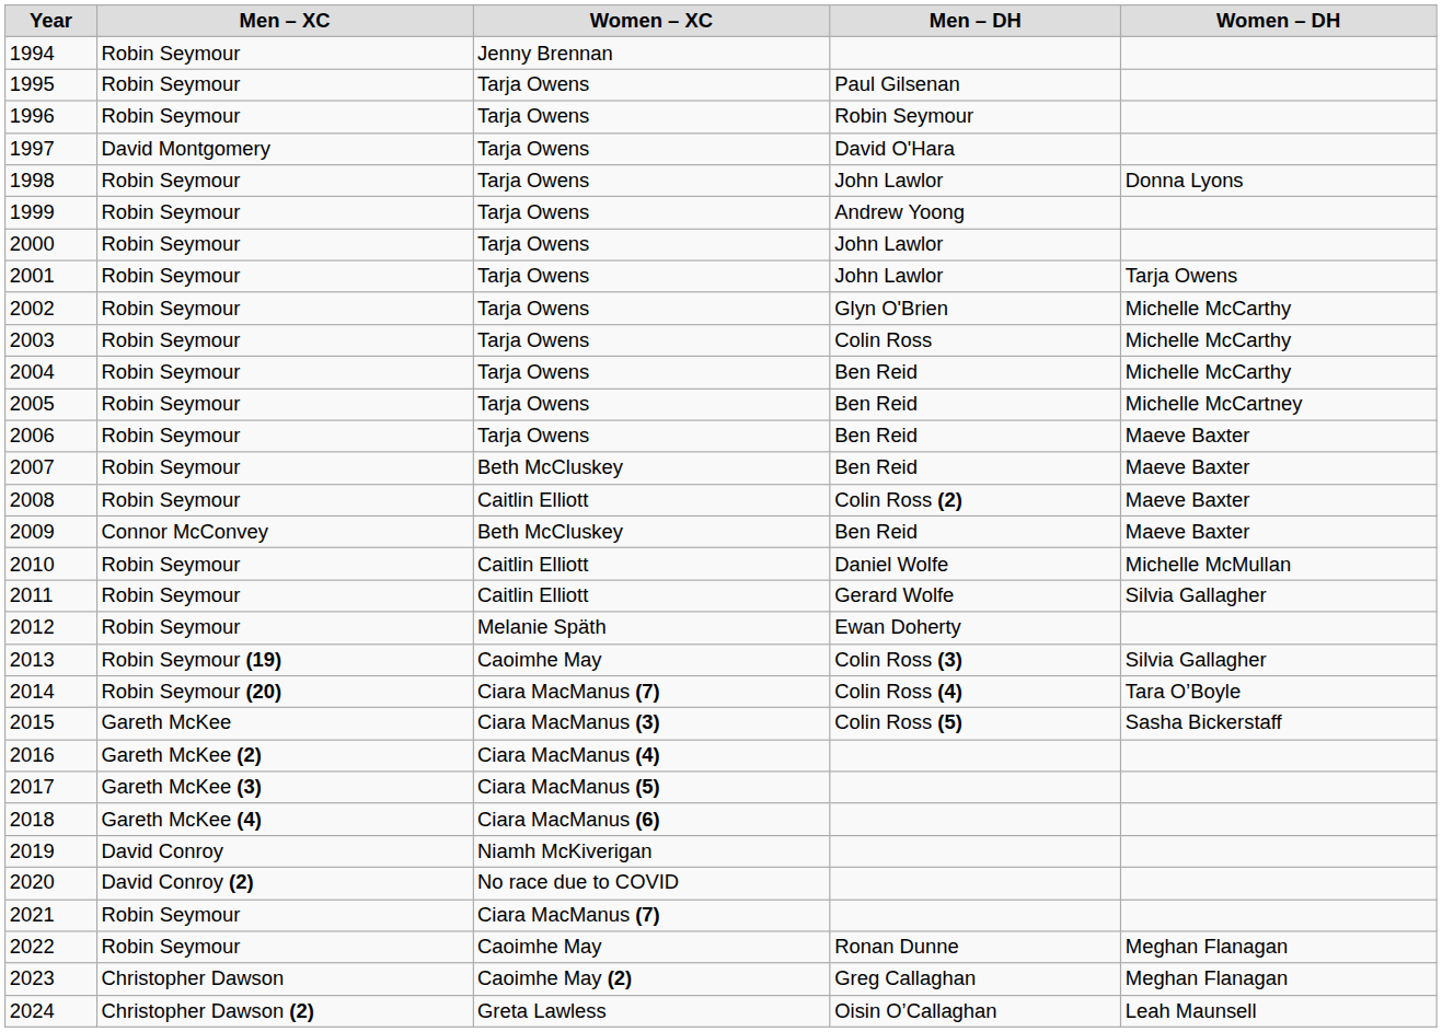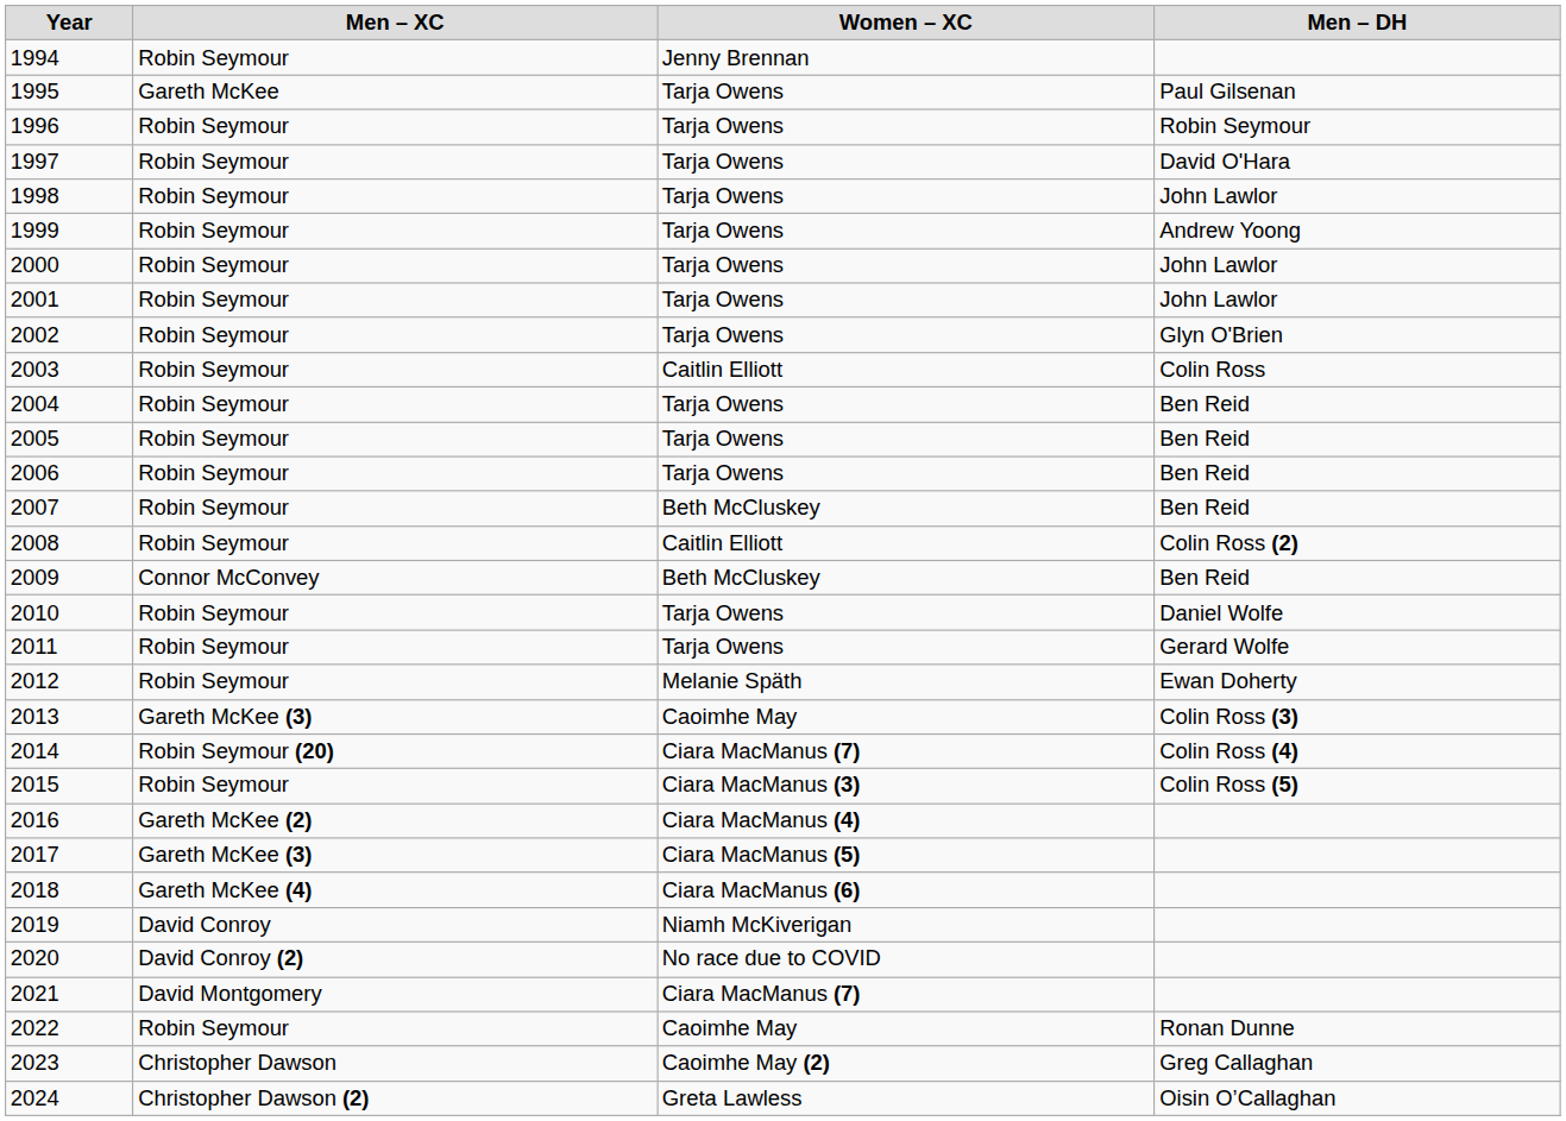- column: Women – DH | Donna Lyons | Tarja Owens | Michelle McCarthy | Michelle McCarthy | Michelle McCarthy | Michelle McCartney | Maeve Baxter | Maeve Baxter | Maeve Baxter | Maeve Baxter | Michelle McMullan | Silvia Gallagher | Silvia Gallagher | Tara O’Boyle | Sasha Bickerstaff | Meghan Flanagan | Meghan Flanagan | Leah Maunsell
1995 | Men – XC: Robin Seymour -> Gareth McKee
1997 | Men – XC: David Montgomery -> Robin Seymour
2003 | Women – XC: Tarja Owens -> Caitlin Elliott
2010 | Women – XC: Caitlin Elliott -> Tarja Owens
2011 | Women – XC: Caitlin Elliott -> Tarja Owens
2013 | Men – XC: Robin Seymour (19) -> Gareth McKee (3)
2015 | Men – XC: Gareth McKee -> Robin Seymour
2021 | Men – XC: Robin Seymour -> David Montgomery
